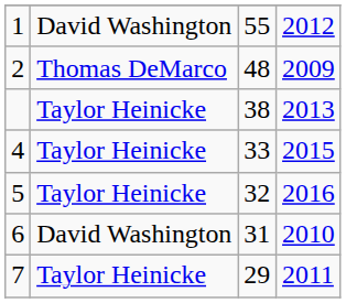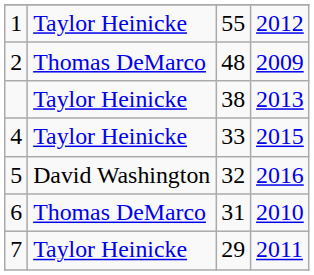1 | column 2: David Washington -> Taylor Heinicke
5 | column 2: Taylor Heinicke -> David Washington
6 | column 2: David Washington -> Thomas DeMarco
